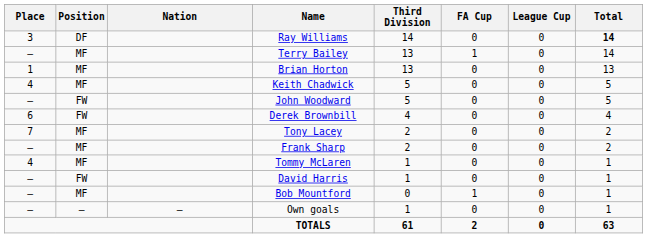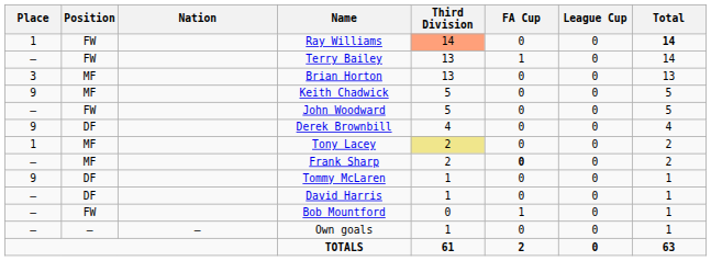Ray Williams | Place: 3 -> 1
Ray Williams | Position: DF -> FW
Ray Williams | Third Division: no background -> lightsalmon background
Terry Bailey | Position: MF -> FW
Brian Horton | Place: 1 -> 3
Keith Chadwick | Place: 4 -> 9
Derek Brownbill | Place: 6 -> 9
Derek Brownbill | Position: FW -> DF
Tony Lacey | Place: 7 -> 1
Tony Lacey | Third Division: no background -> khaki background
Frank Sharp | FA Cup: normal -> bold
Tommy McLaren | Place: 4 -> 9
Tommy McLaren | Position: MF -> DF
David Harris | Position: FW -> DF
Bob Mountford | Position: MF -> FW
